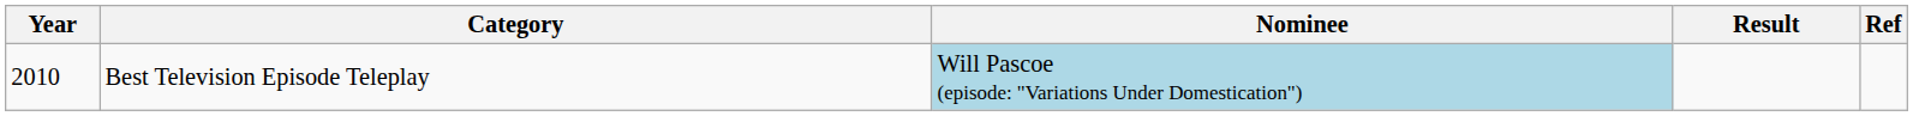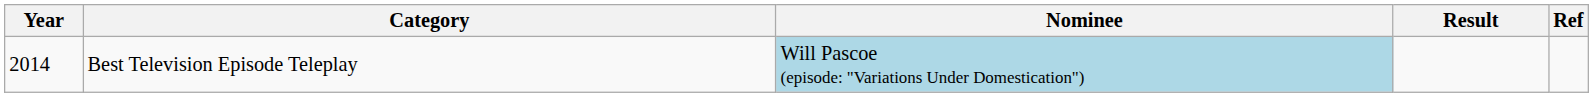Best Television Episode Teleplay | Year: 2010 -> 2014
